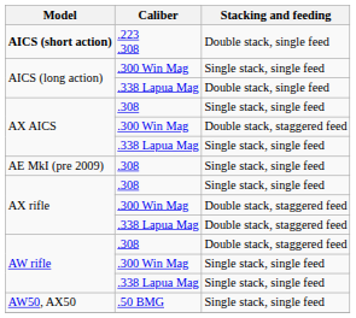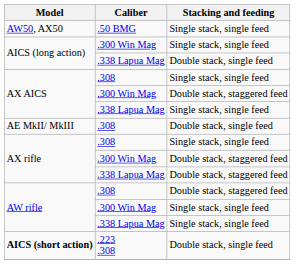rows swapped: AICS (short action) <-> AW50, AX50
- row: AE MkI (pre 2009) | .308 | Single stack, single feed
+ row: AE MkII/ MkIII | .308 | Double stack, single feed
